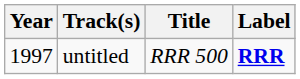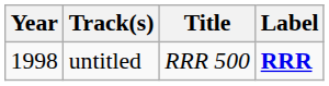untitled | Year: 1997 -> 1998
